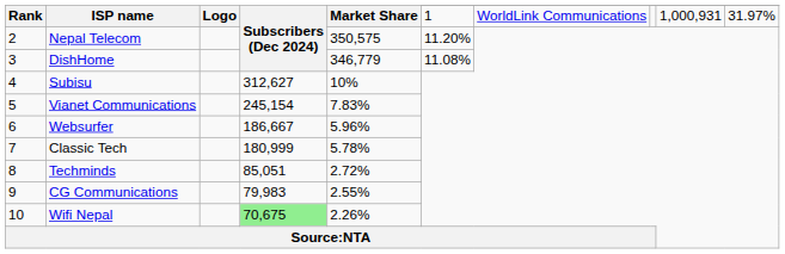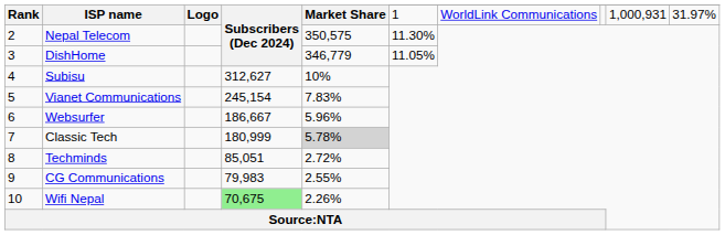Nepal Telecom | column 6: 11.20% -> 11.30%
DishHome | column 6: 11.08% -> 11.05%
Classic Tech | Market Share: no background -> lightgrey background
